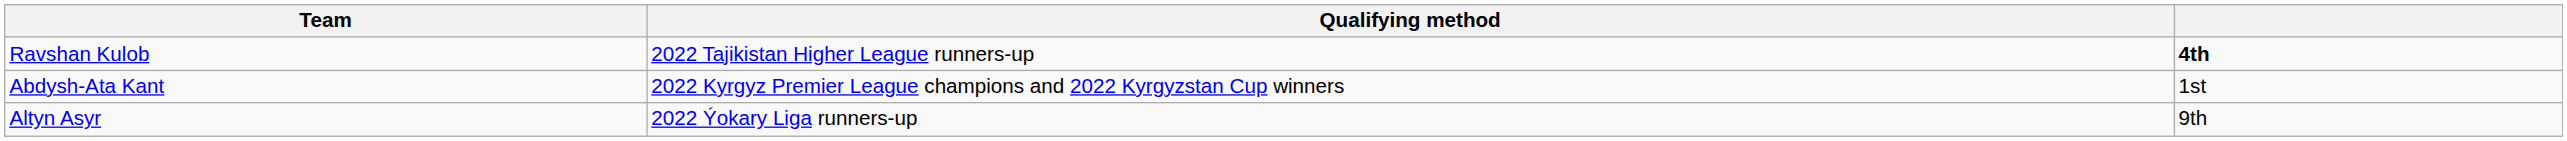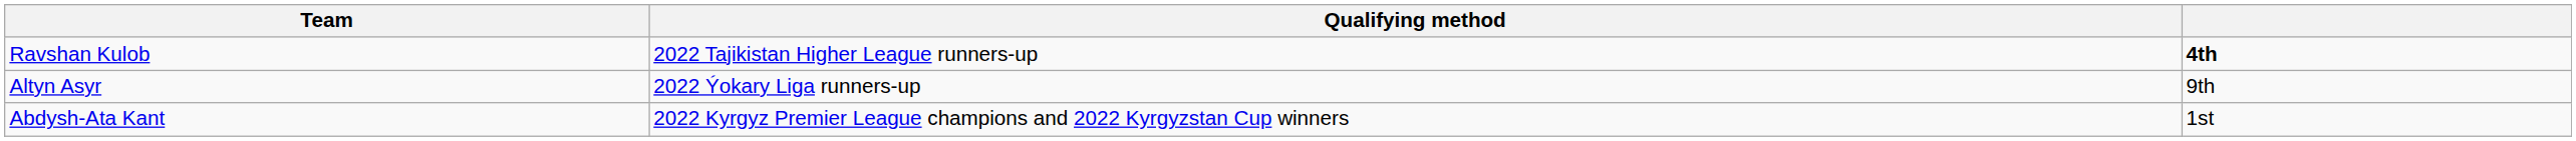rows swapped: Altyn Asyr <-> Abdysh-Ata Kant
